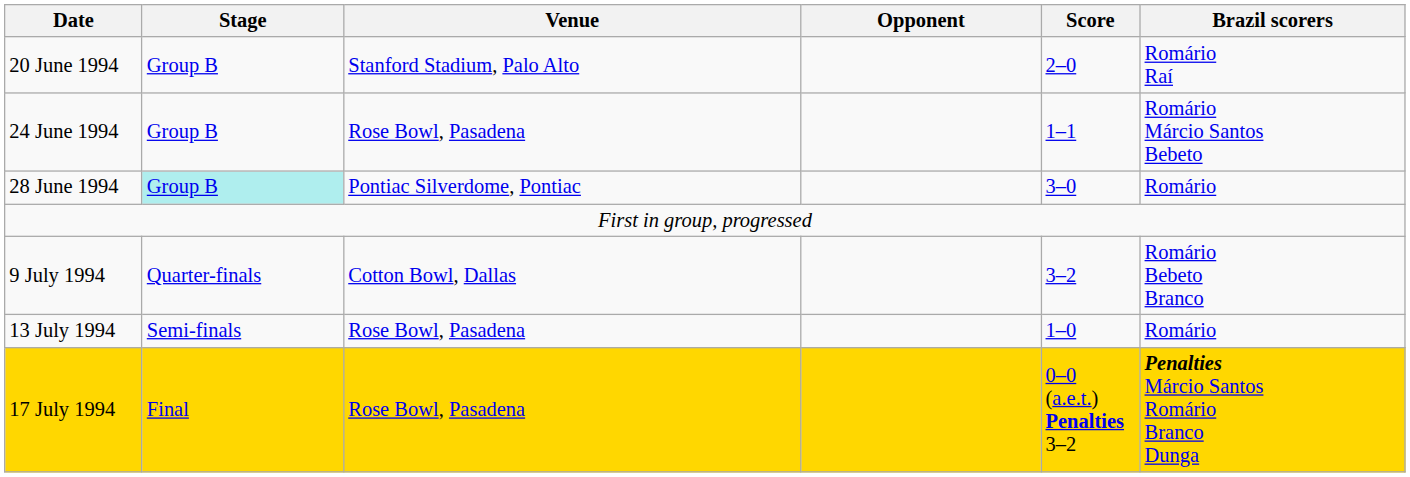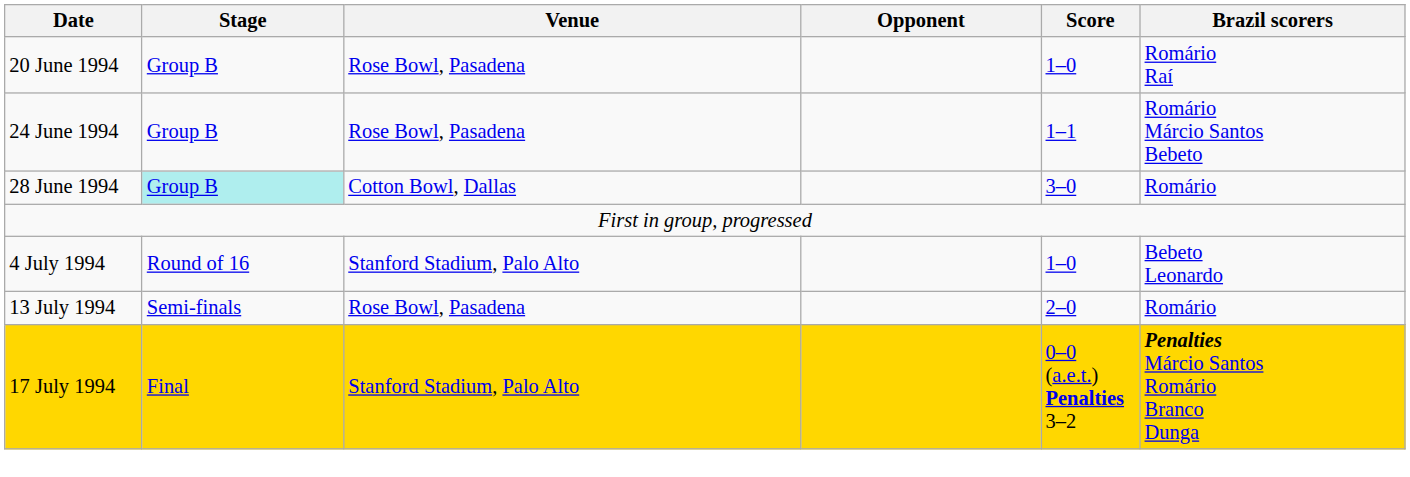20 June 1994 | Venue: Stanford Stadium, Palo Alto -> Rose Bowl, Pasadena
20 June 1994 | Score: 2–0 -> 1–0
28 June 1994 | Venue: Pontiac Silverdome, Pontiac -> Cotton Bowl, Dallas
+ row: 4 July 1994 | Round of 16 | Stanford Stadium, Palo Alto | 1–0 | Bebeto Leonardo
- row: 9 July 1994 | Quarter-finals | Cotton Bowl, Dallas | 3–2 | Romário Bebeto Branco
13 July 1994 | Score: 1–0 -> 2–0
17 July 1994 | Venue: Rose Bowl, Pasadena -> Stanford Stadium, Palo Alto
